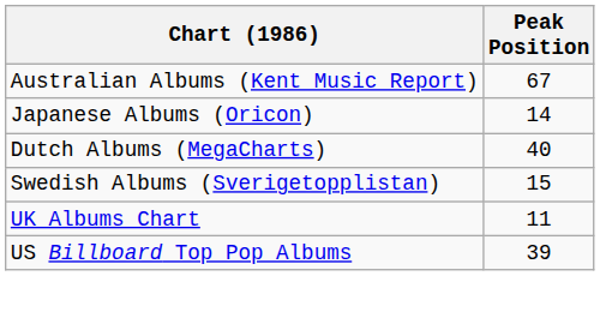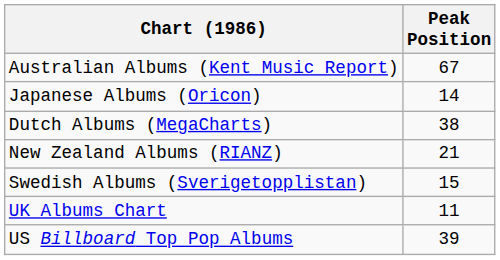Dutch Albums (MegaCharts) | Peak Position: 40 -> 38
+ row: New Zealand Albums (RIANZ) | 21
